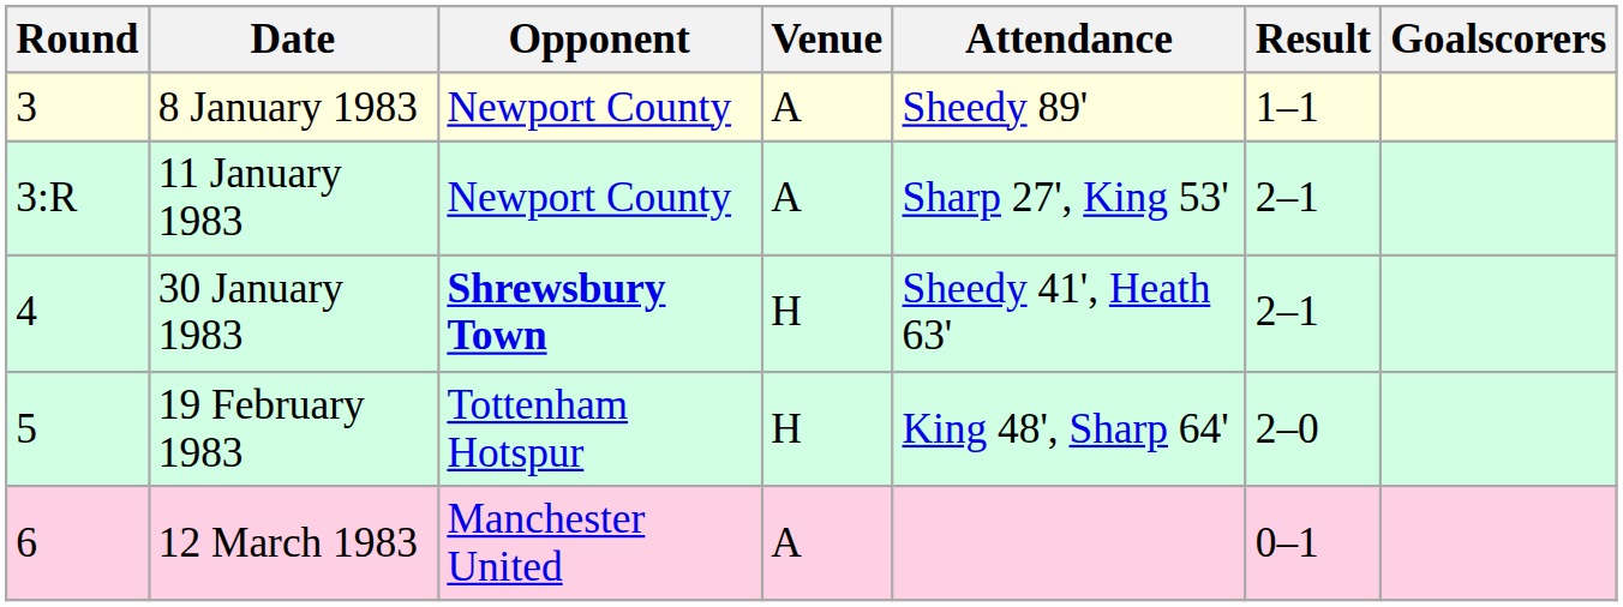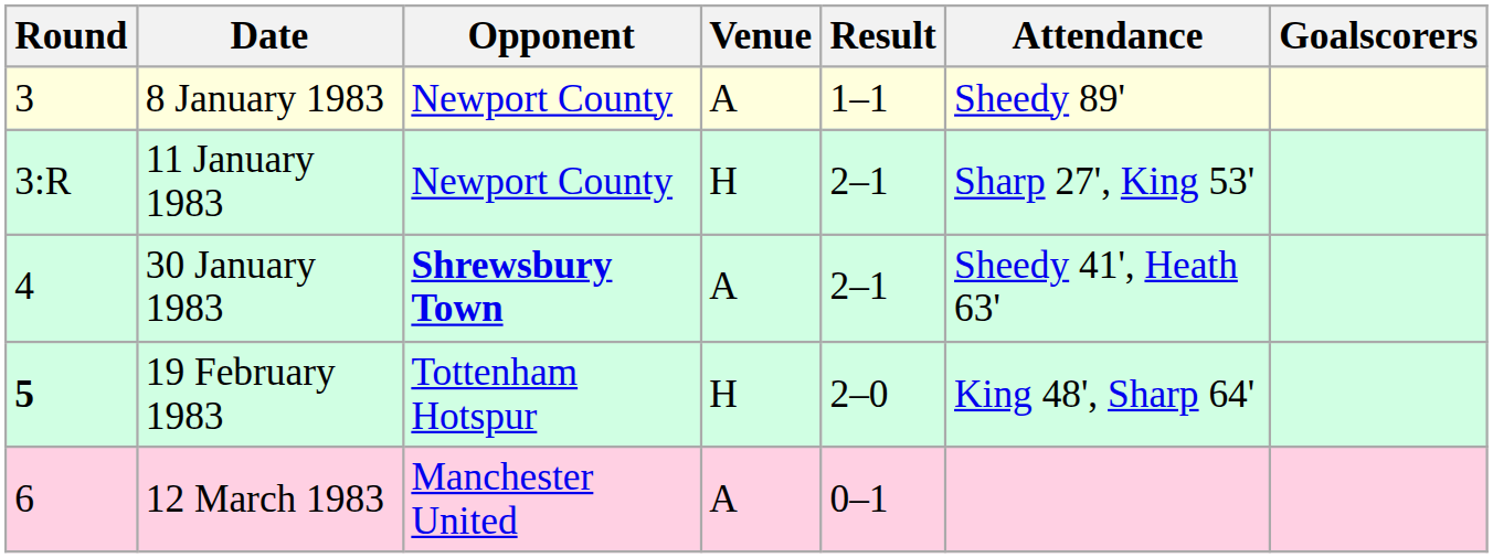columns swapped: Result <-> Attendance
11 January 1983 | Venue: A -> H
30 January 1983 | Venue: H -> A
19 February 1983 | Round: normal -> bold
